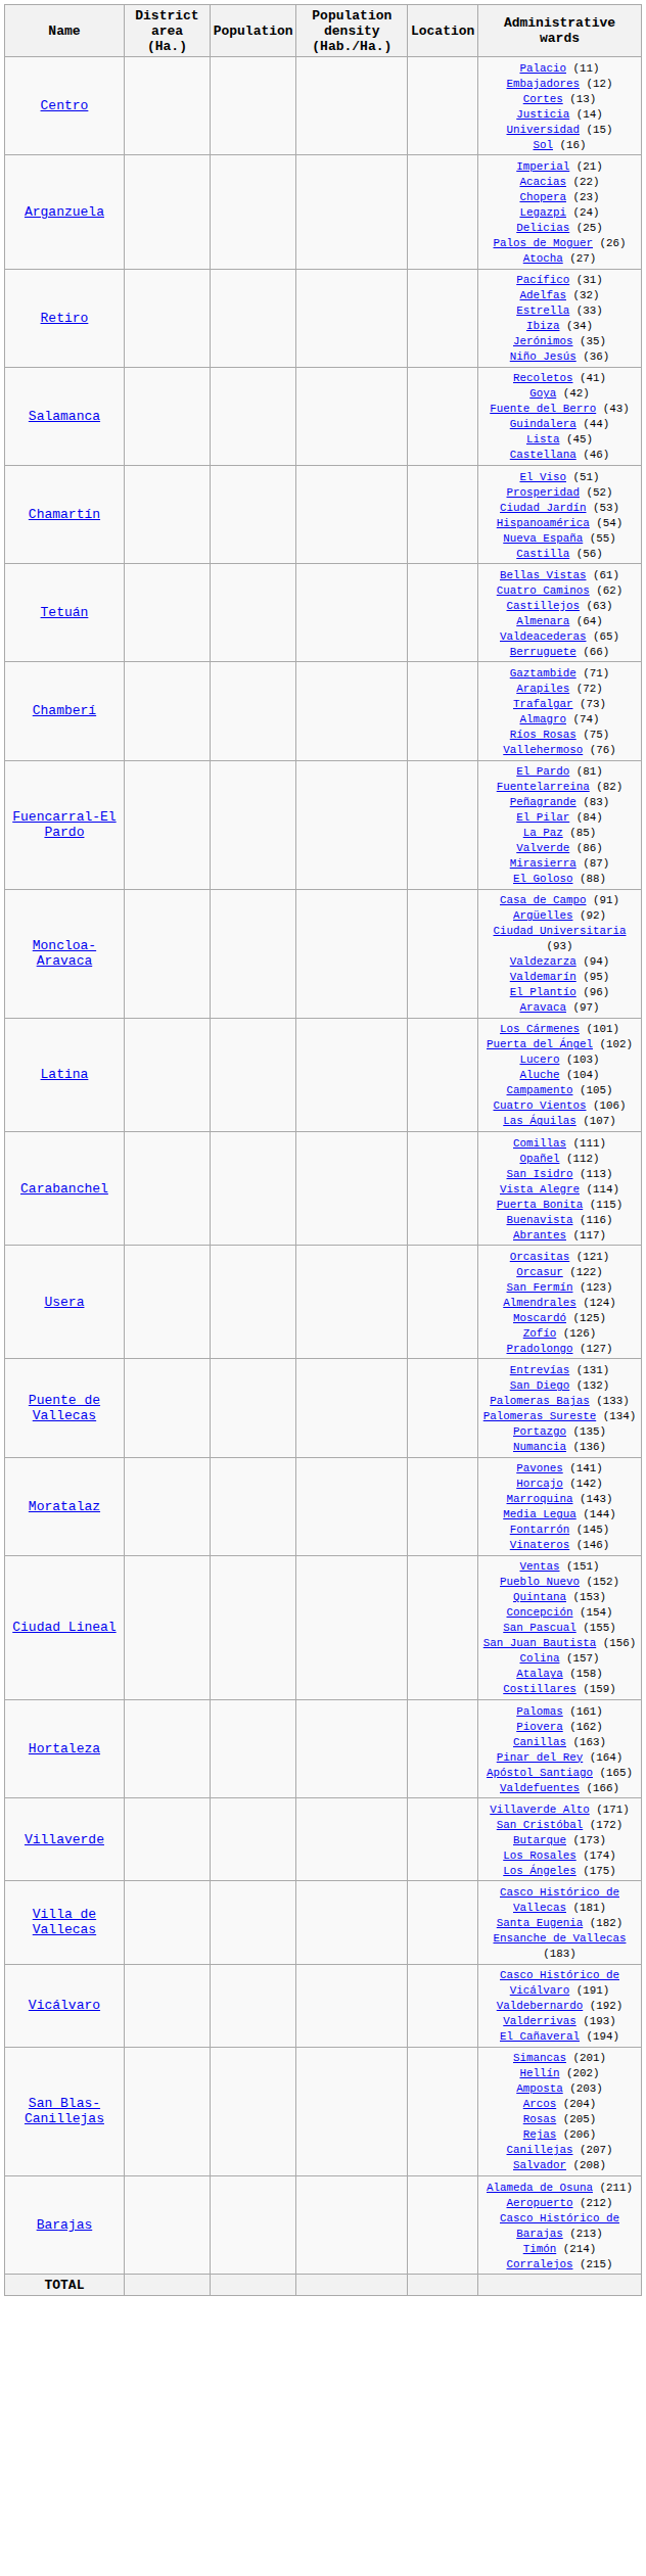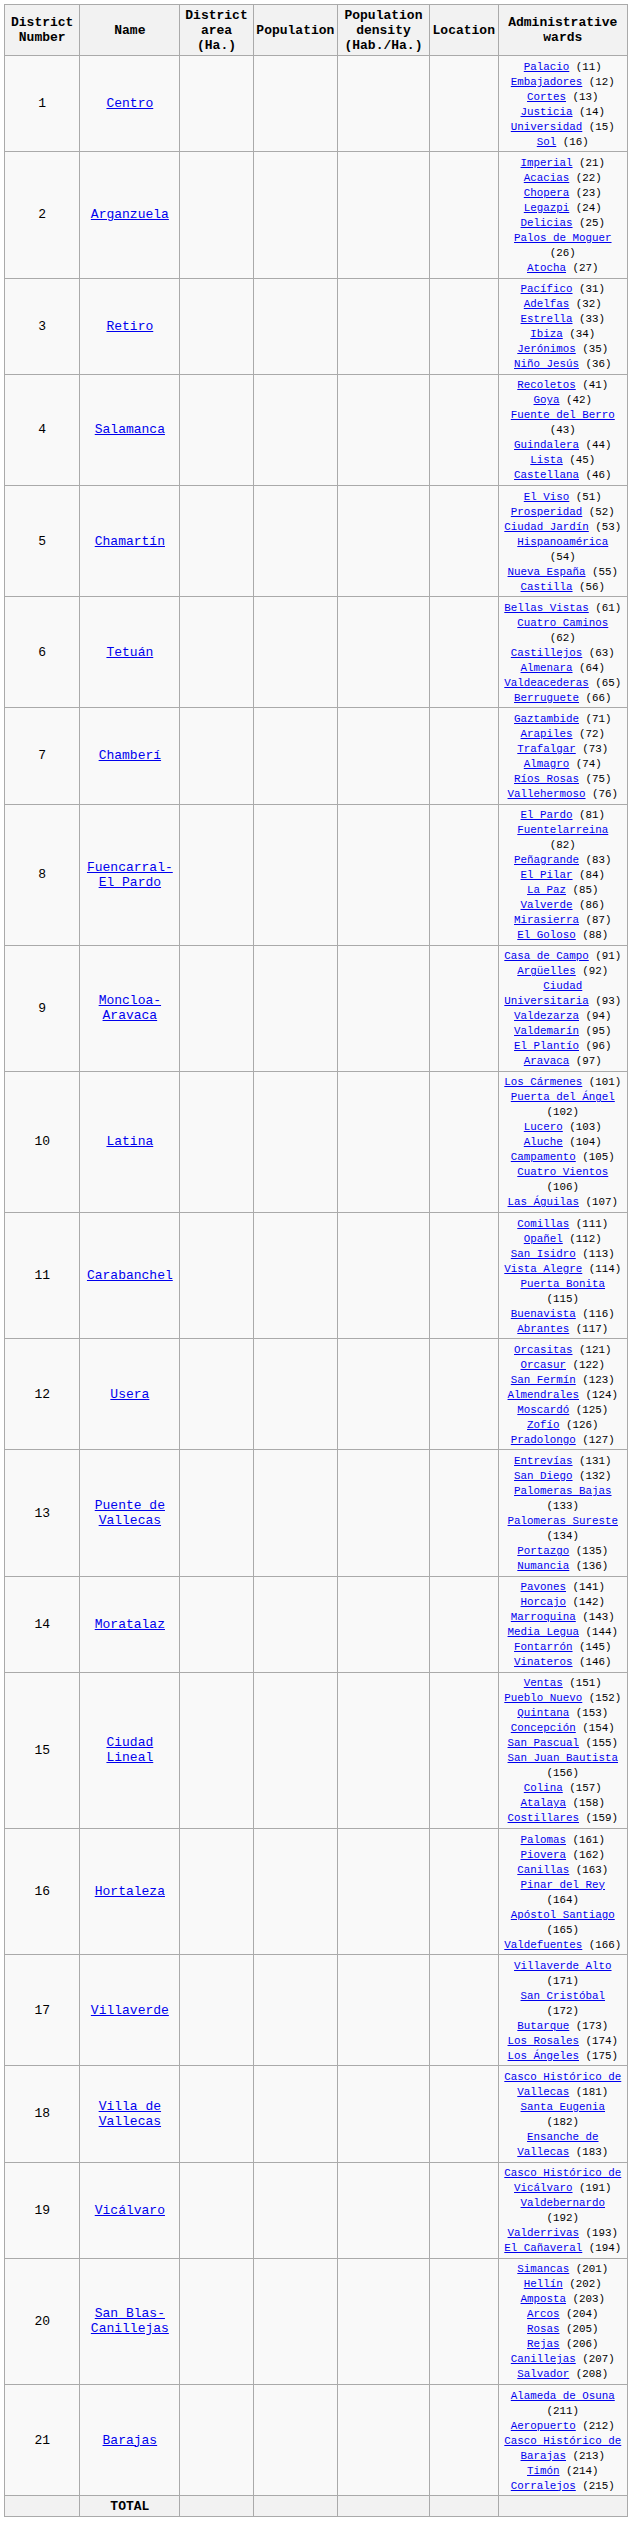+ column: District Number | 1 | 2 | 3 | 4 | 5 | 6 | 7 | 8 | 9 | 10 | 11 | 12 | 13 | 14 | 15 | 16 | 17 | 18 | 19 | 20 | 21
